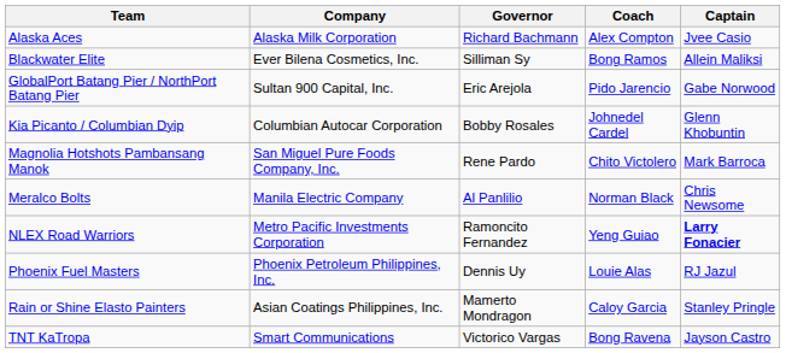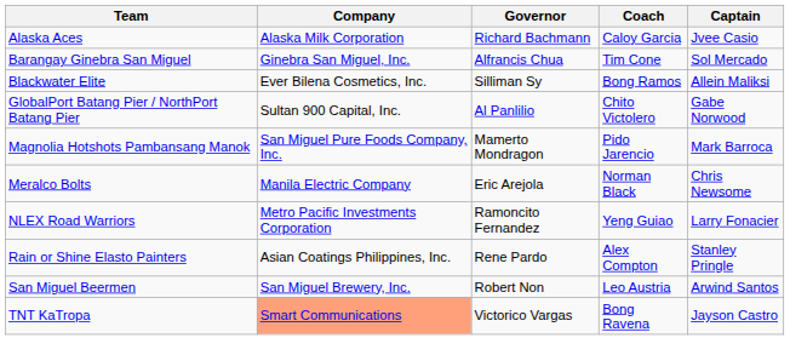Alaska Aces | Coach: Alex Compton -> Caloy Garcia
+ row: Barangay Ginebra San Miguel | Ginebra San Miguel, Inc. | Alfrancis Chua | Tim Cone | Sol Mercado
GlobalPort Batang Pier / NorthPort Batang Pier | Governor: Eric Arejola -> Al Panlilio
GlobalPort Batang Pier / NorthPort Batang Pier | Coach: Pido Jarencio -> Chito Victolero
- row: Kia Picanto / Columbian Dyip | Columbian Autocar Corporation | Bobby Rosales | Johnedel Cardel | Glenn Khobuntin
Magnolia Hotshots Pambansang Manok | Governor: Rene Pardo -> Mamerto Mondragon
Magnolia Hotshots Pambansang Manok | Coach: Chito Victolero -> Pido Jarencio
Meralco Bolts | Governor: Al Panlilio -> Eric Arejola
NLEX Road Warriors | Captain: bold -> normal
- row: Phoenix Fuel Masters | Phoenix Petroleum Philippines, Inc. | Dennis Uy | Louie Alas | RJ Jazul
Rain or Shine Elasto Painters | Governor: Mamerto Mondragon -> Rene Pardo
Rain or Shine Elasto Painters | Coach: Caloy Garcia -> Alex Compton
+ row: San Miguel Beermen | San Miguel Brewery, Inc. | Robert Non | Leo Austria | Arwind Santos
TNT KaTropa | Company: no background -> lightsalmon background
